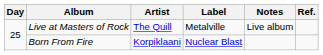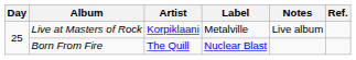Live at Masters of Rock | Artist: The Quill -> Korpiklaani
Born From Fire | Artist: Korpiklaani -> The Quill
